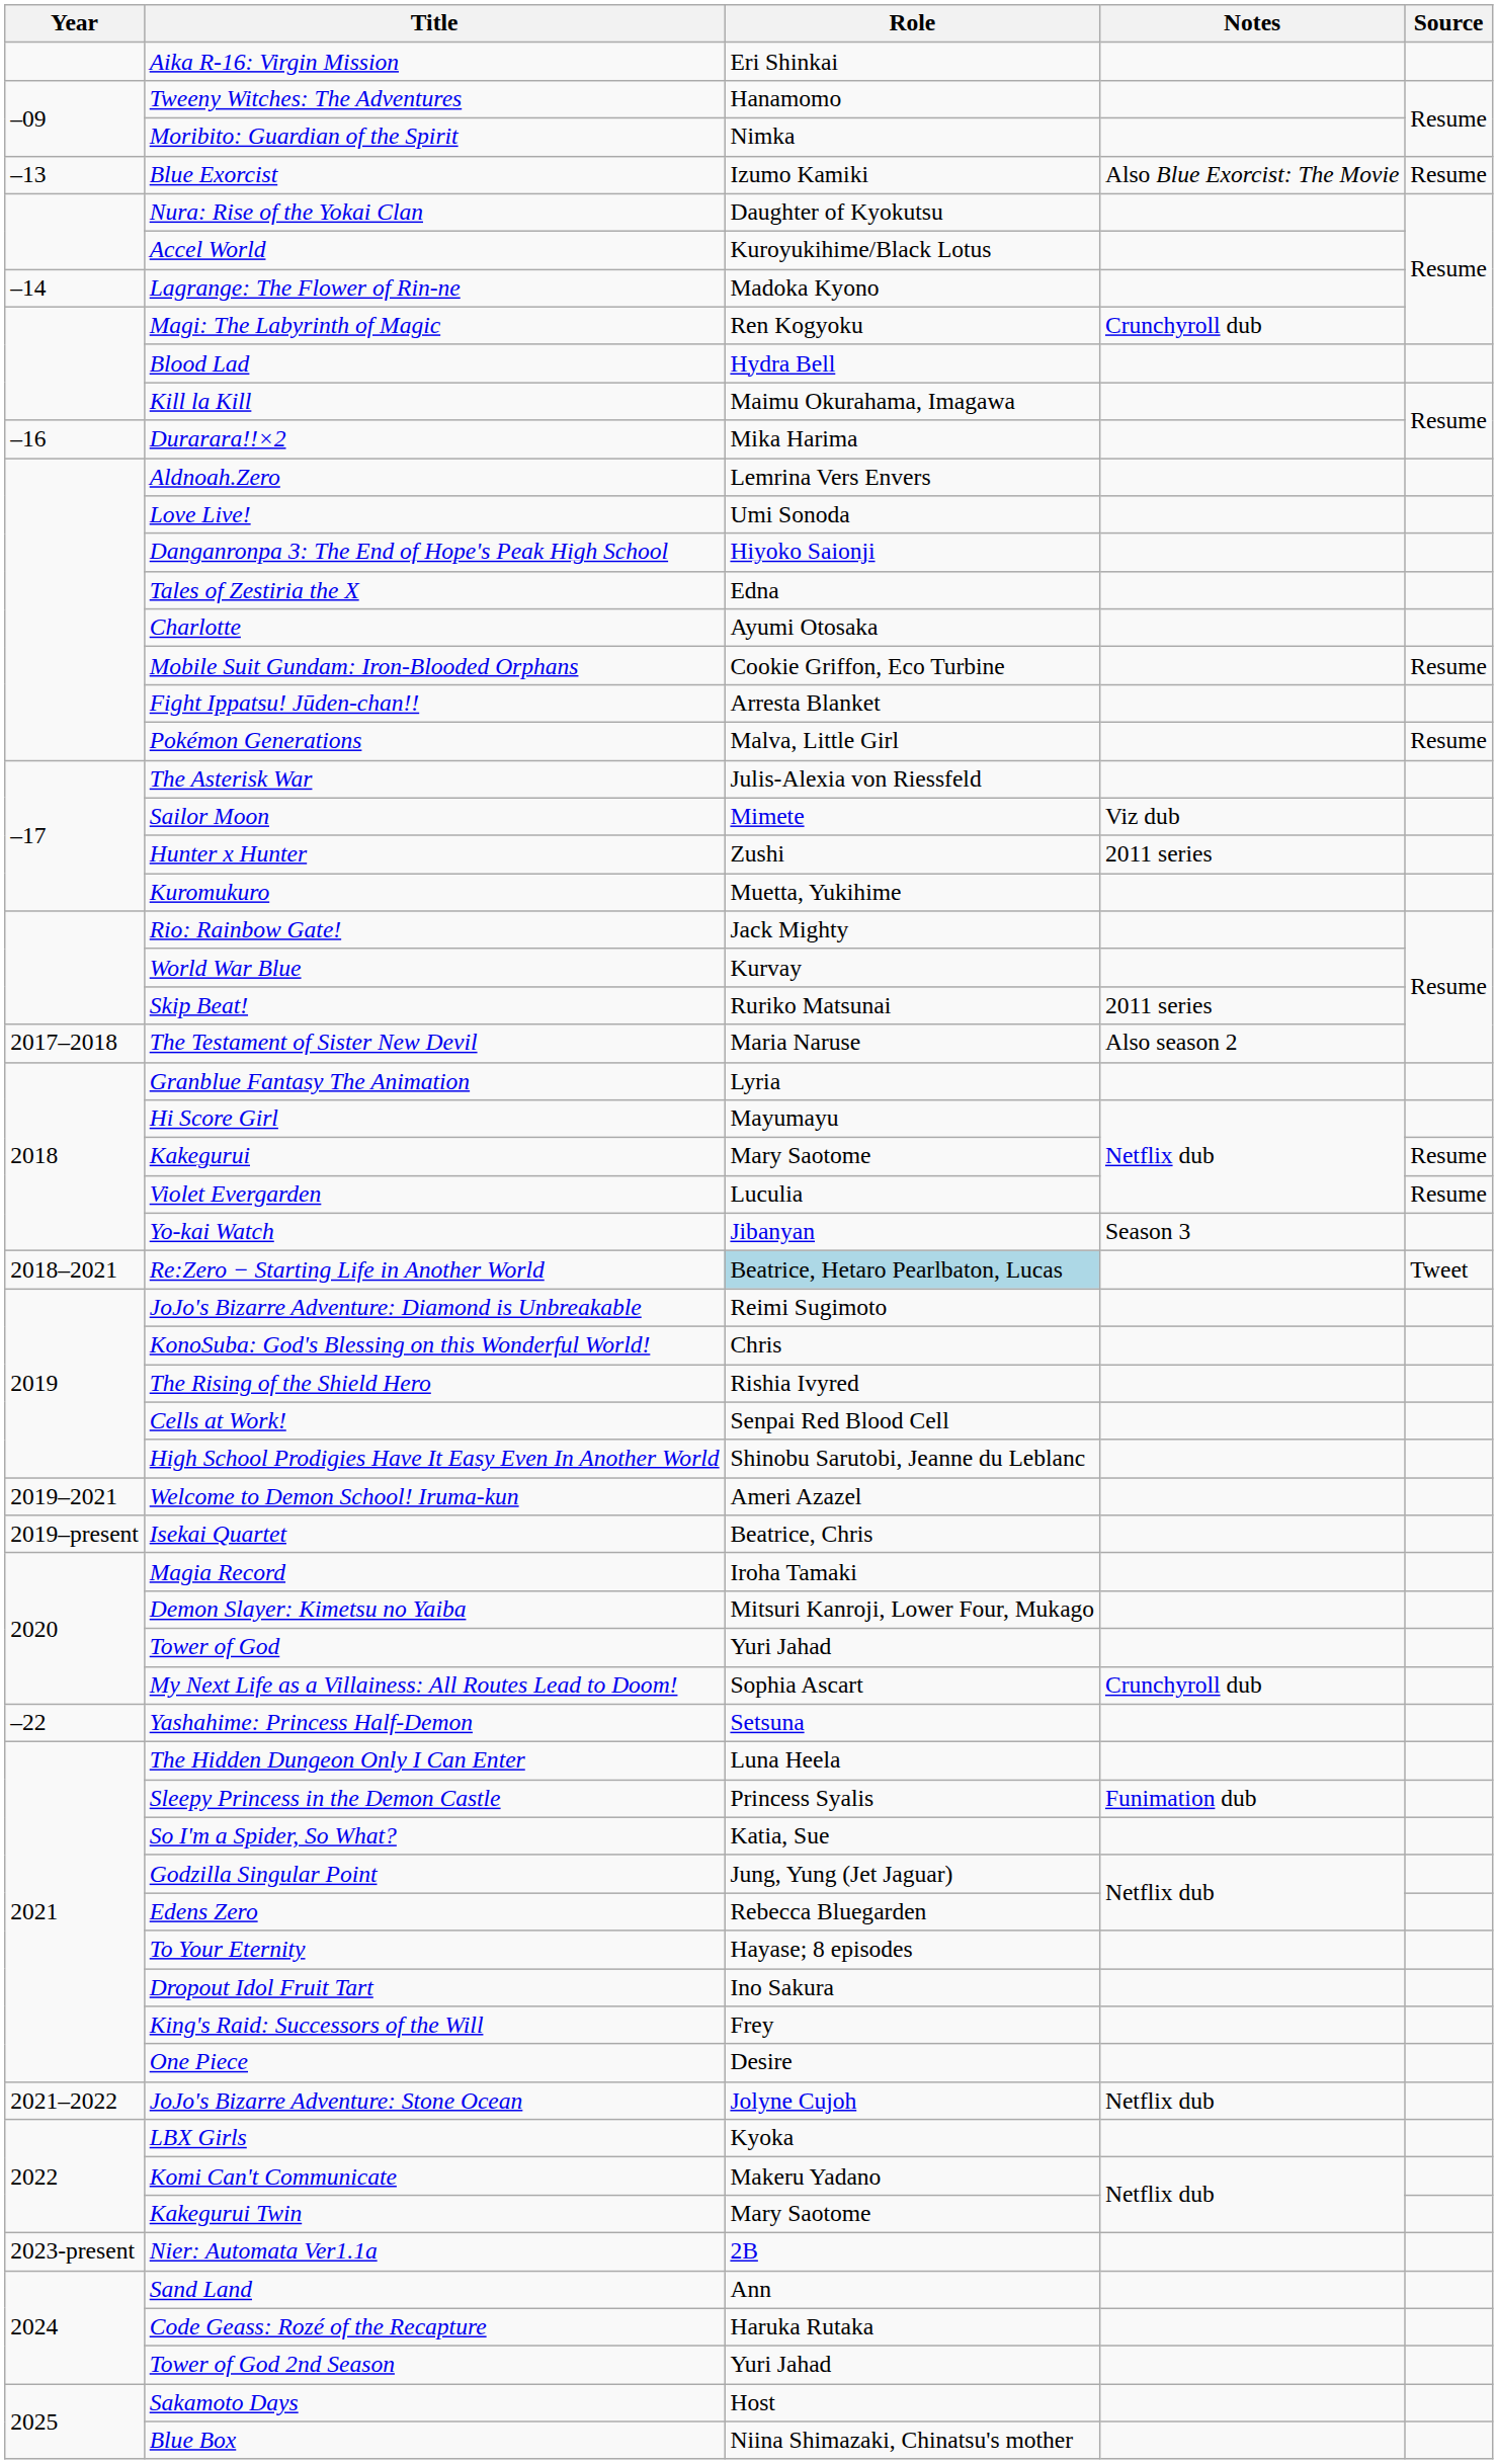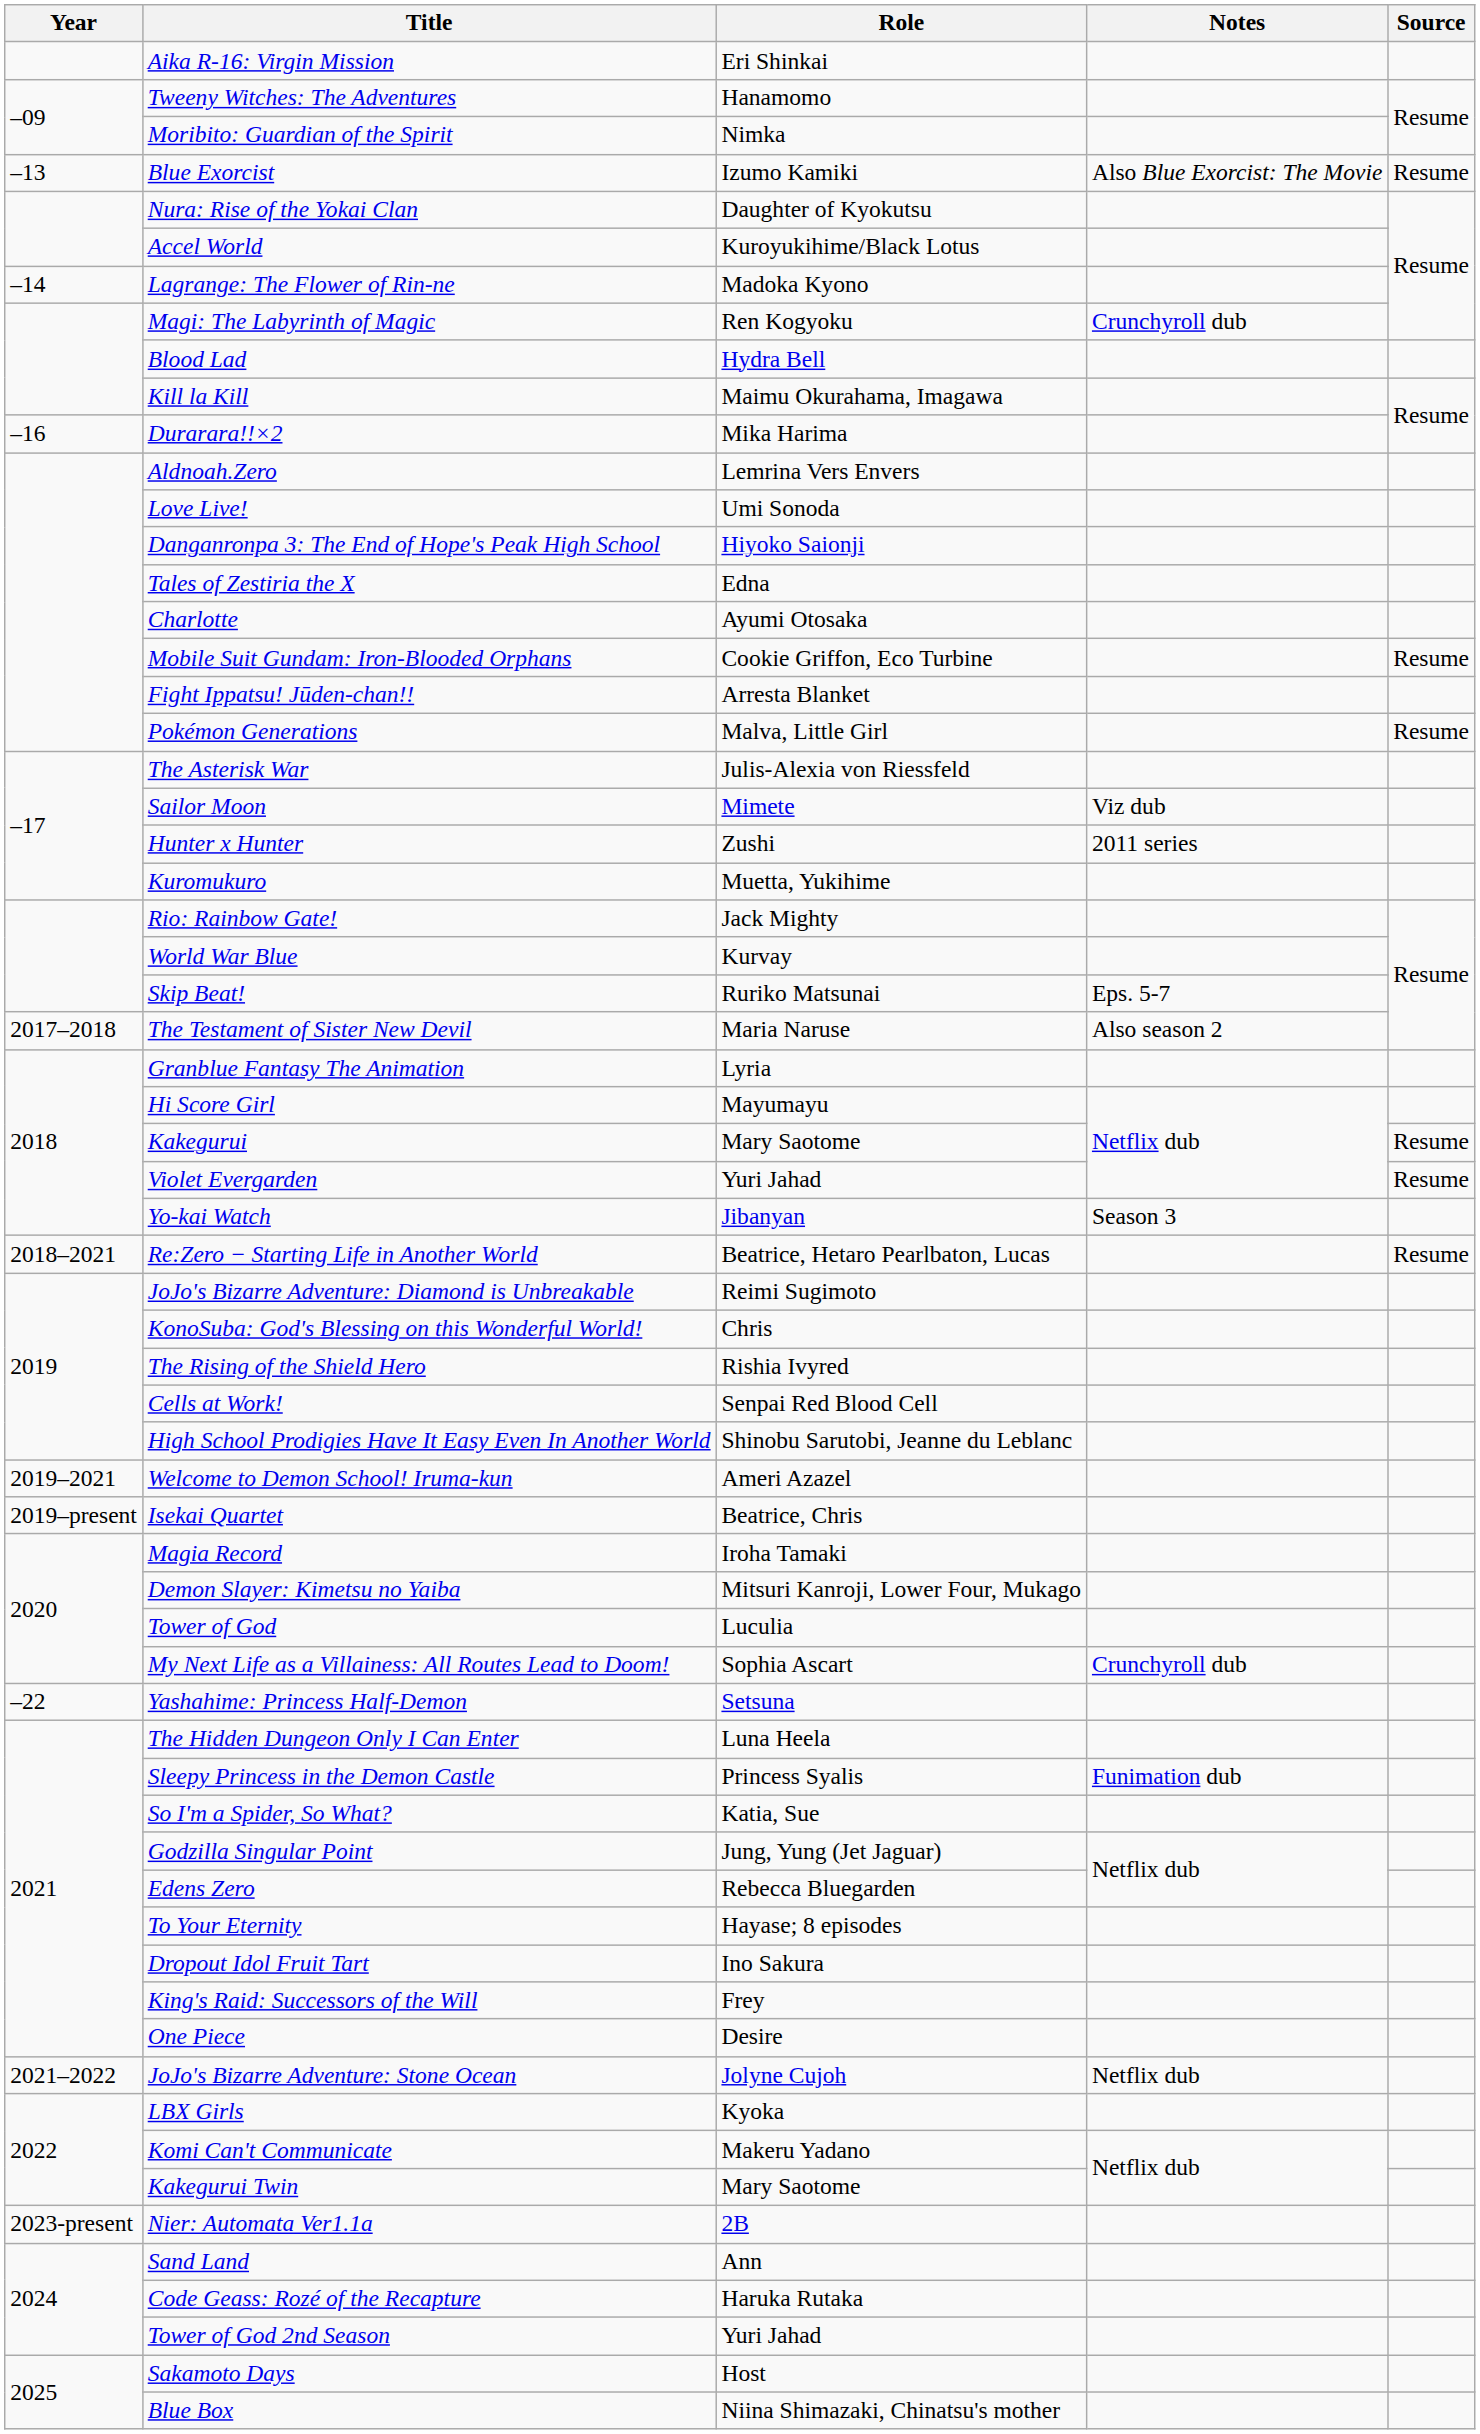Skip Beat! | Notes: 2011 series -> Eps. 5-7
Violet Evergarden | Role: Luculia -> Yuri Jahad
Re:Zero − Starting Life in Another World | Role: lightblue background -> no background
Re:Zero − Starting Life in Another World | Source: Tweet -> Resume
Tower of God | Role: Yuri Jahad -> Luculia
